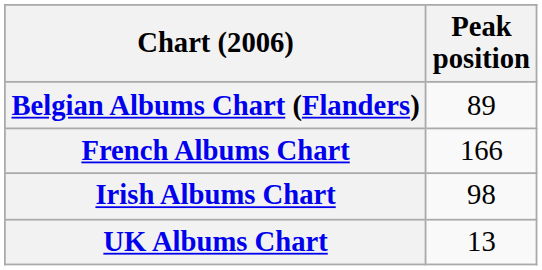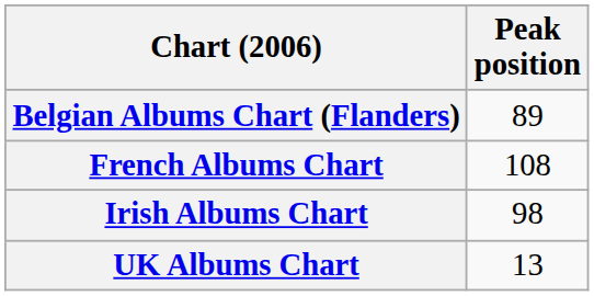French Albums Chart | Peak position: 166 -> 108
